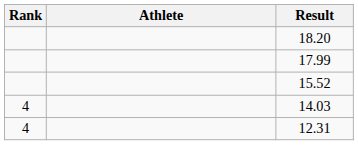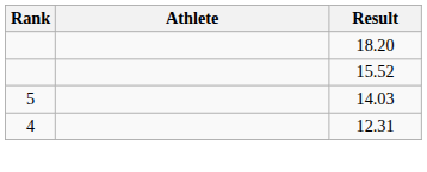- row: 17.99
14.03 | Rank: 4 -> 5
